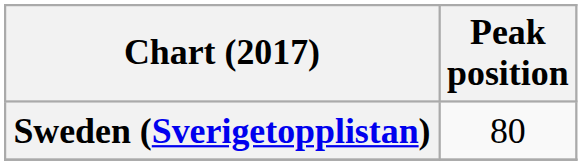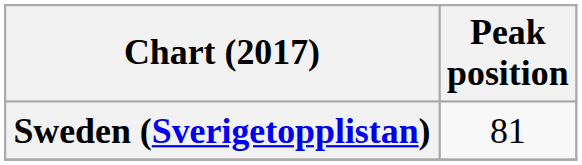Sweden (Sverigetopplistan) | Peak position: 80 -> 81
